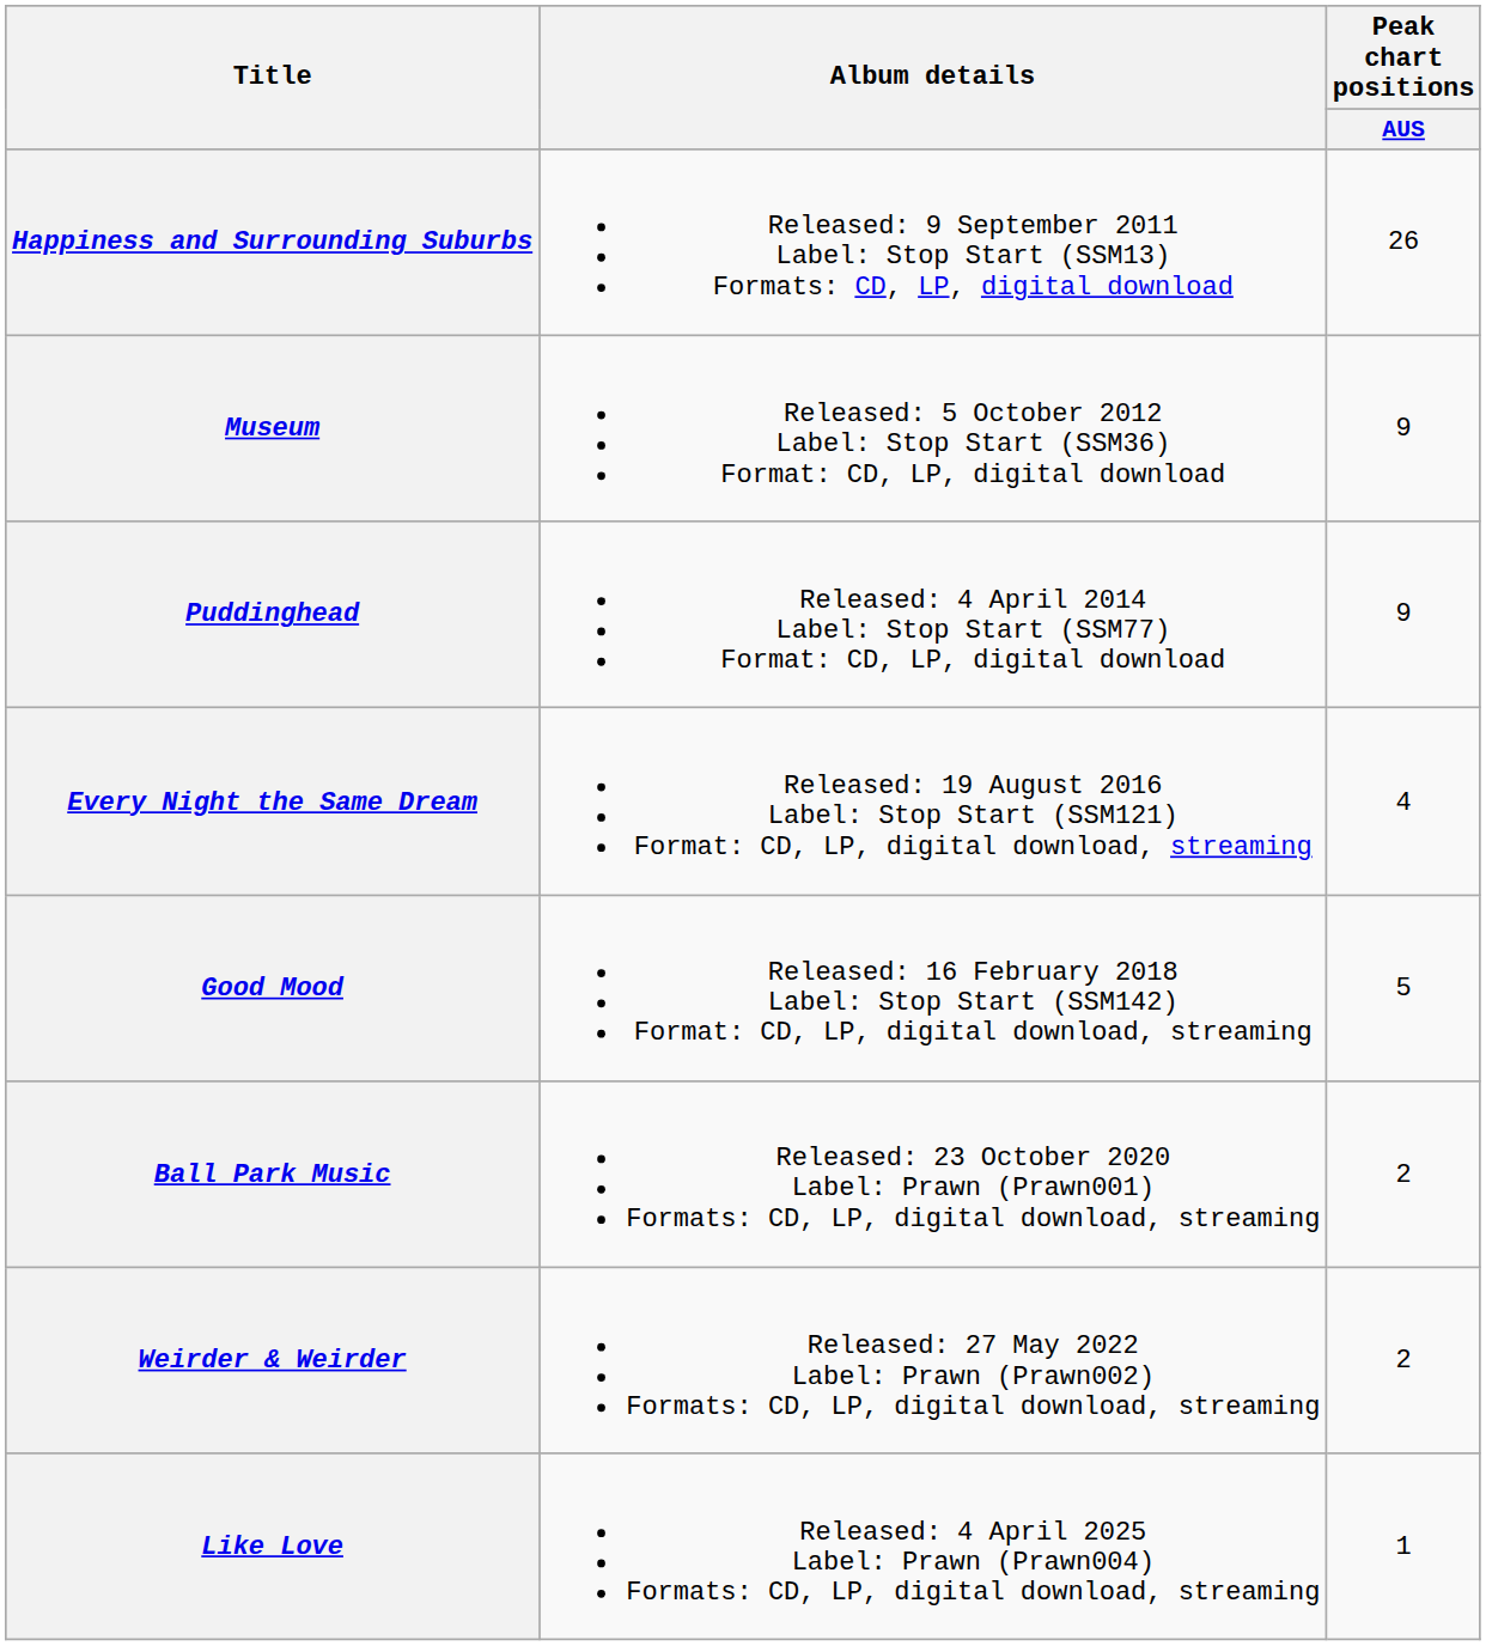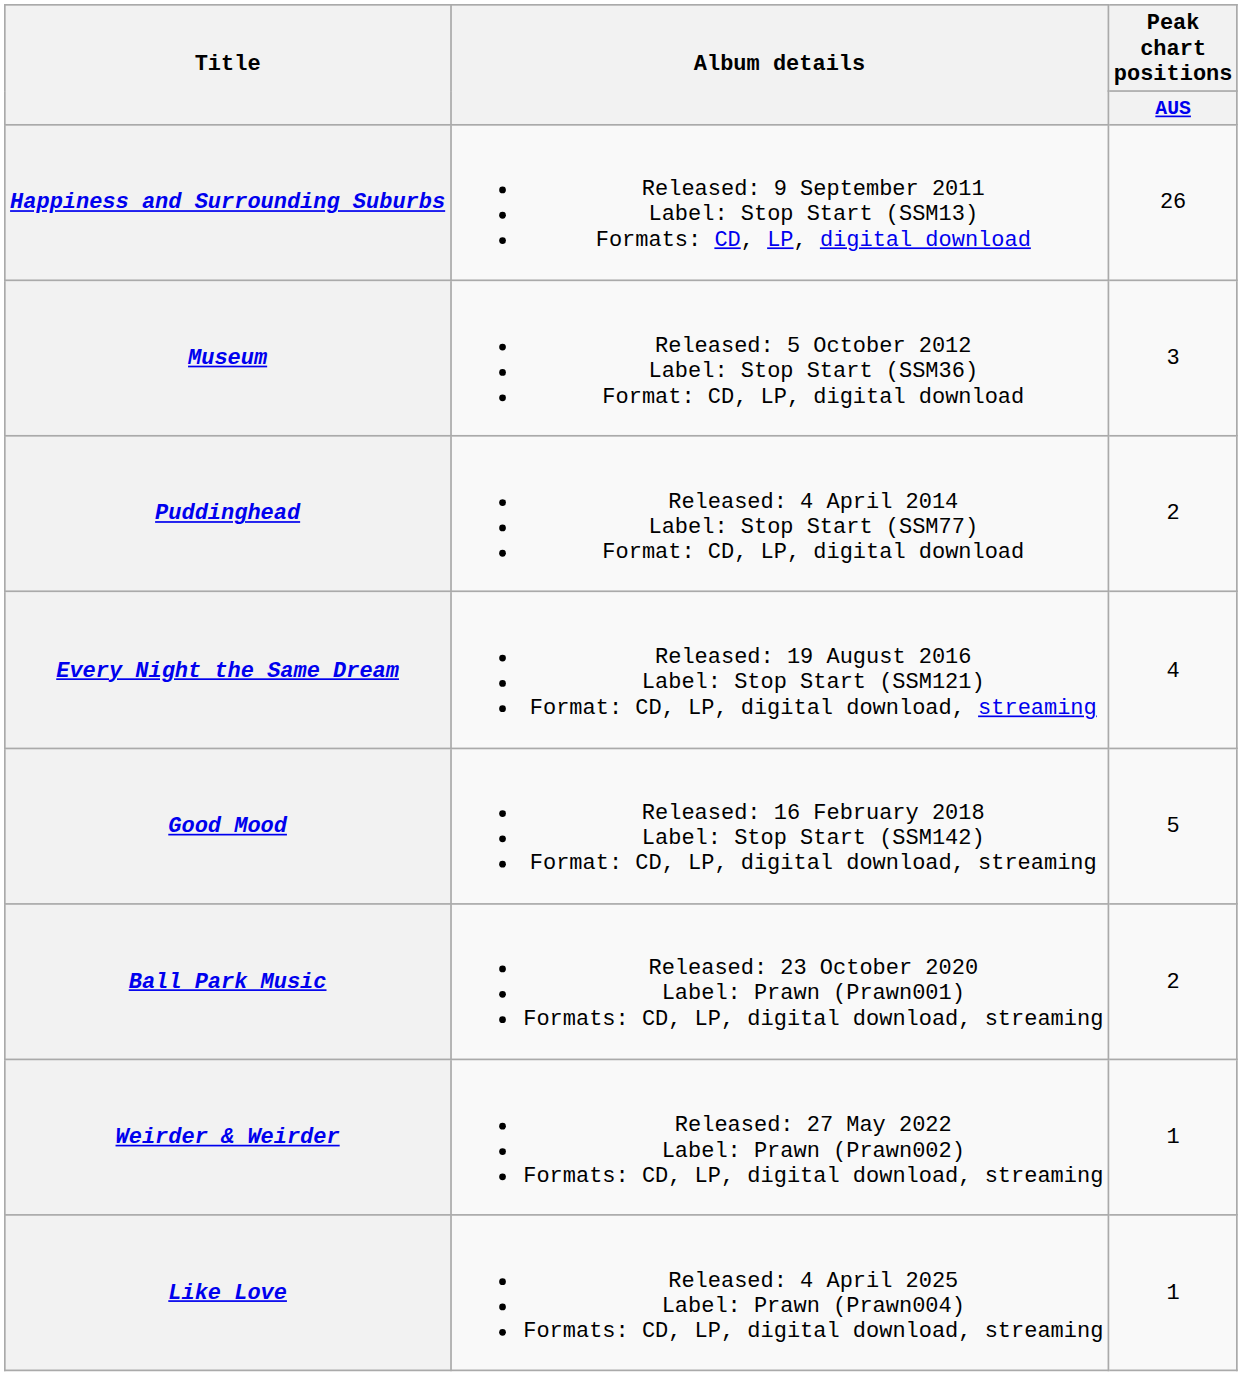Museum | Peak chart positions / AUS: 9 -> 3
Puddinghead | Peak chart positions / AUS: 9 -> 2
Weirder & Weirder | Peak chart positions / AUS: 2 -> 1
